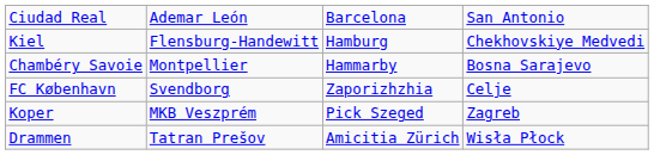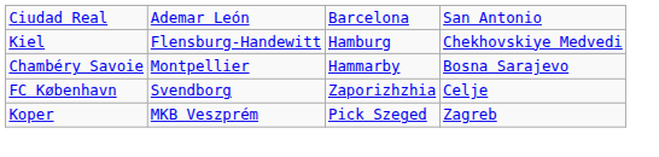- row: Drammen | Tatran Prešov | Amicitia Zürich | Wisła Płock
